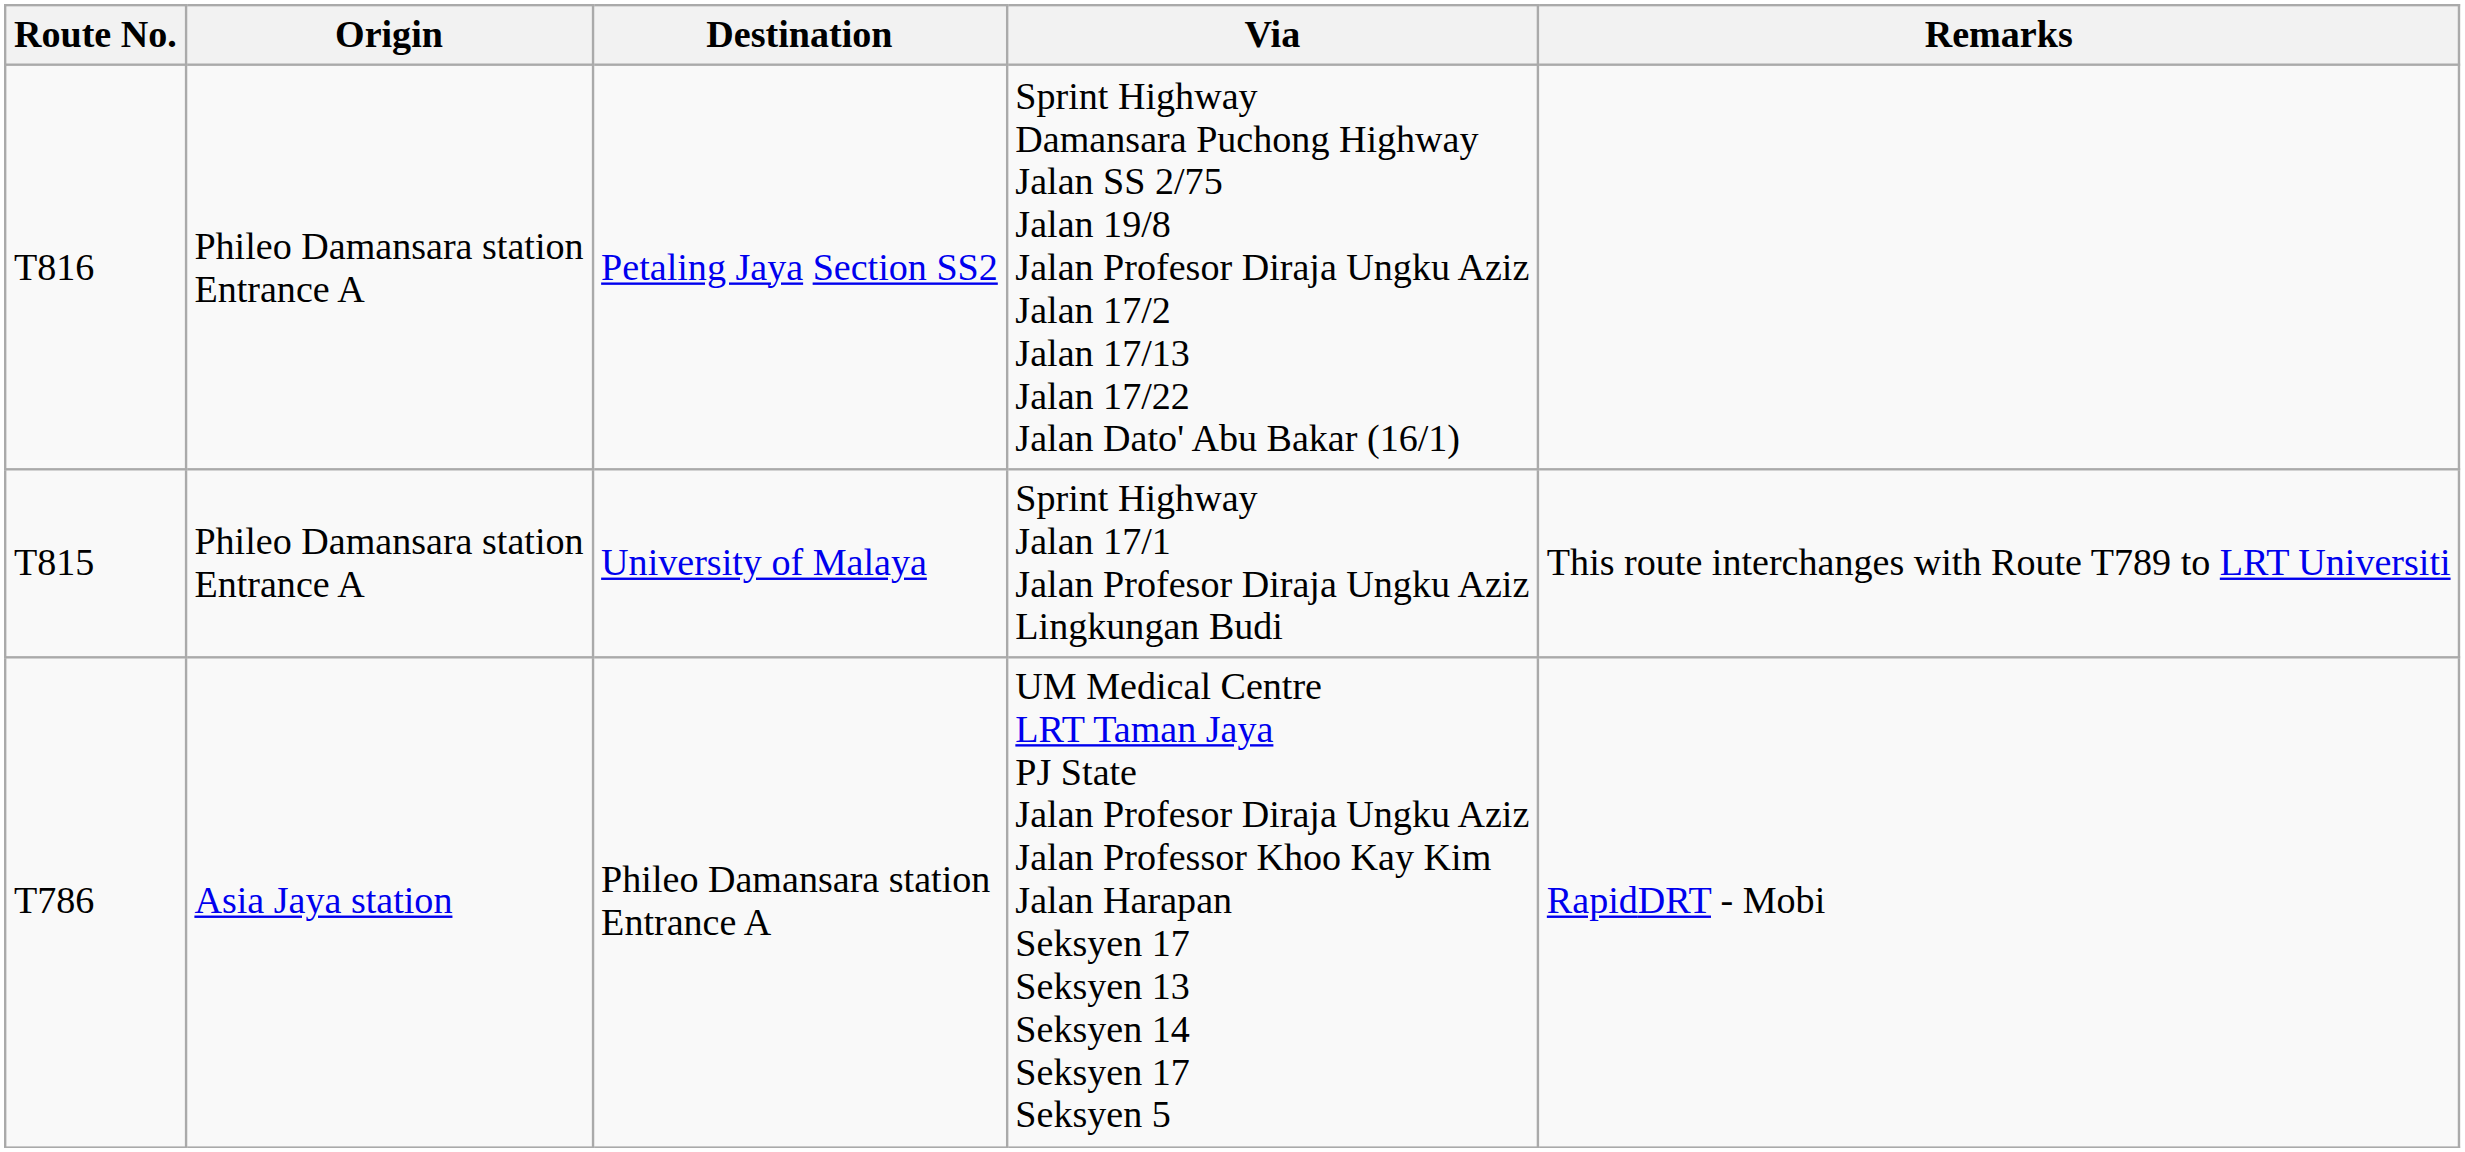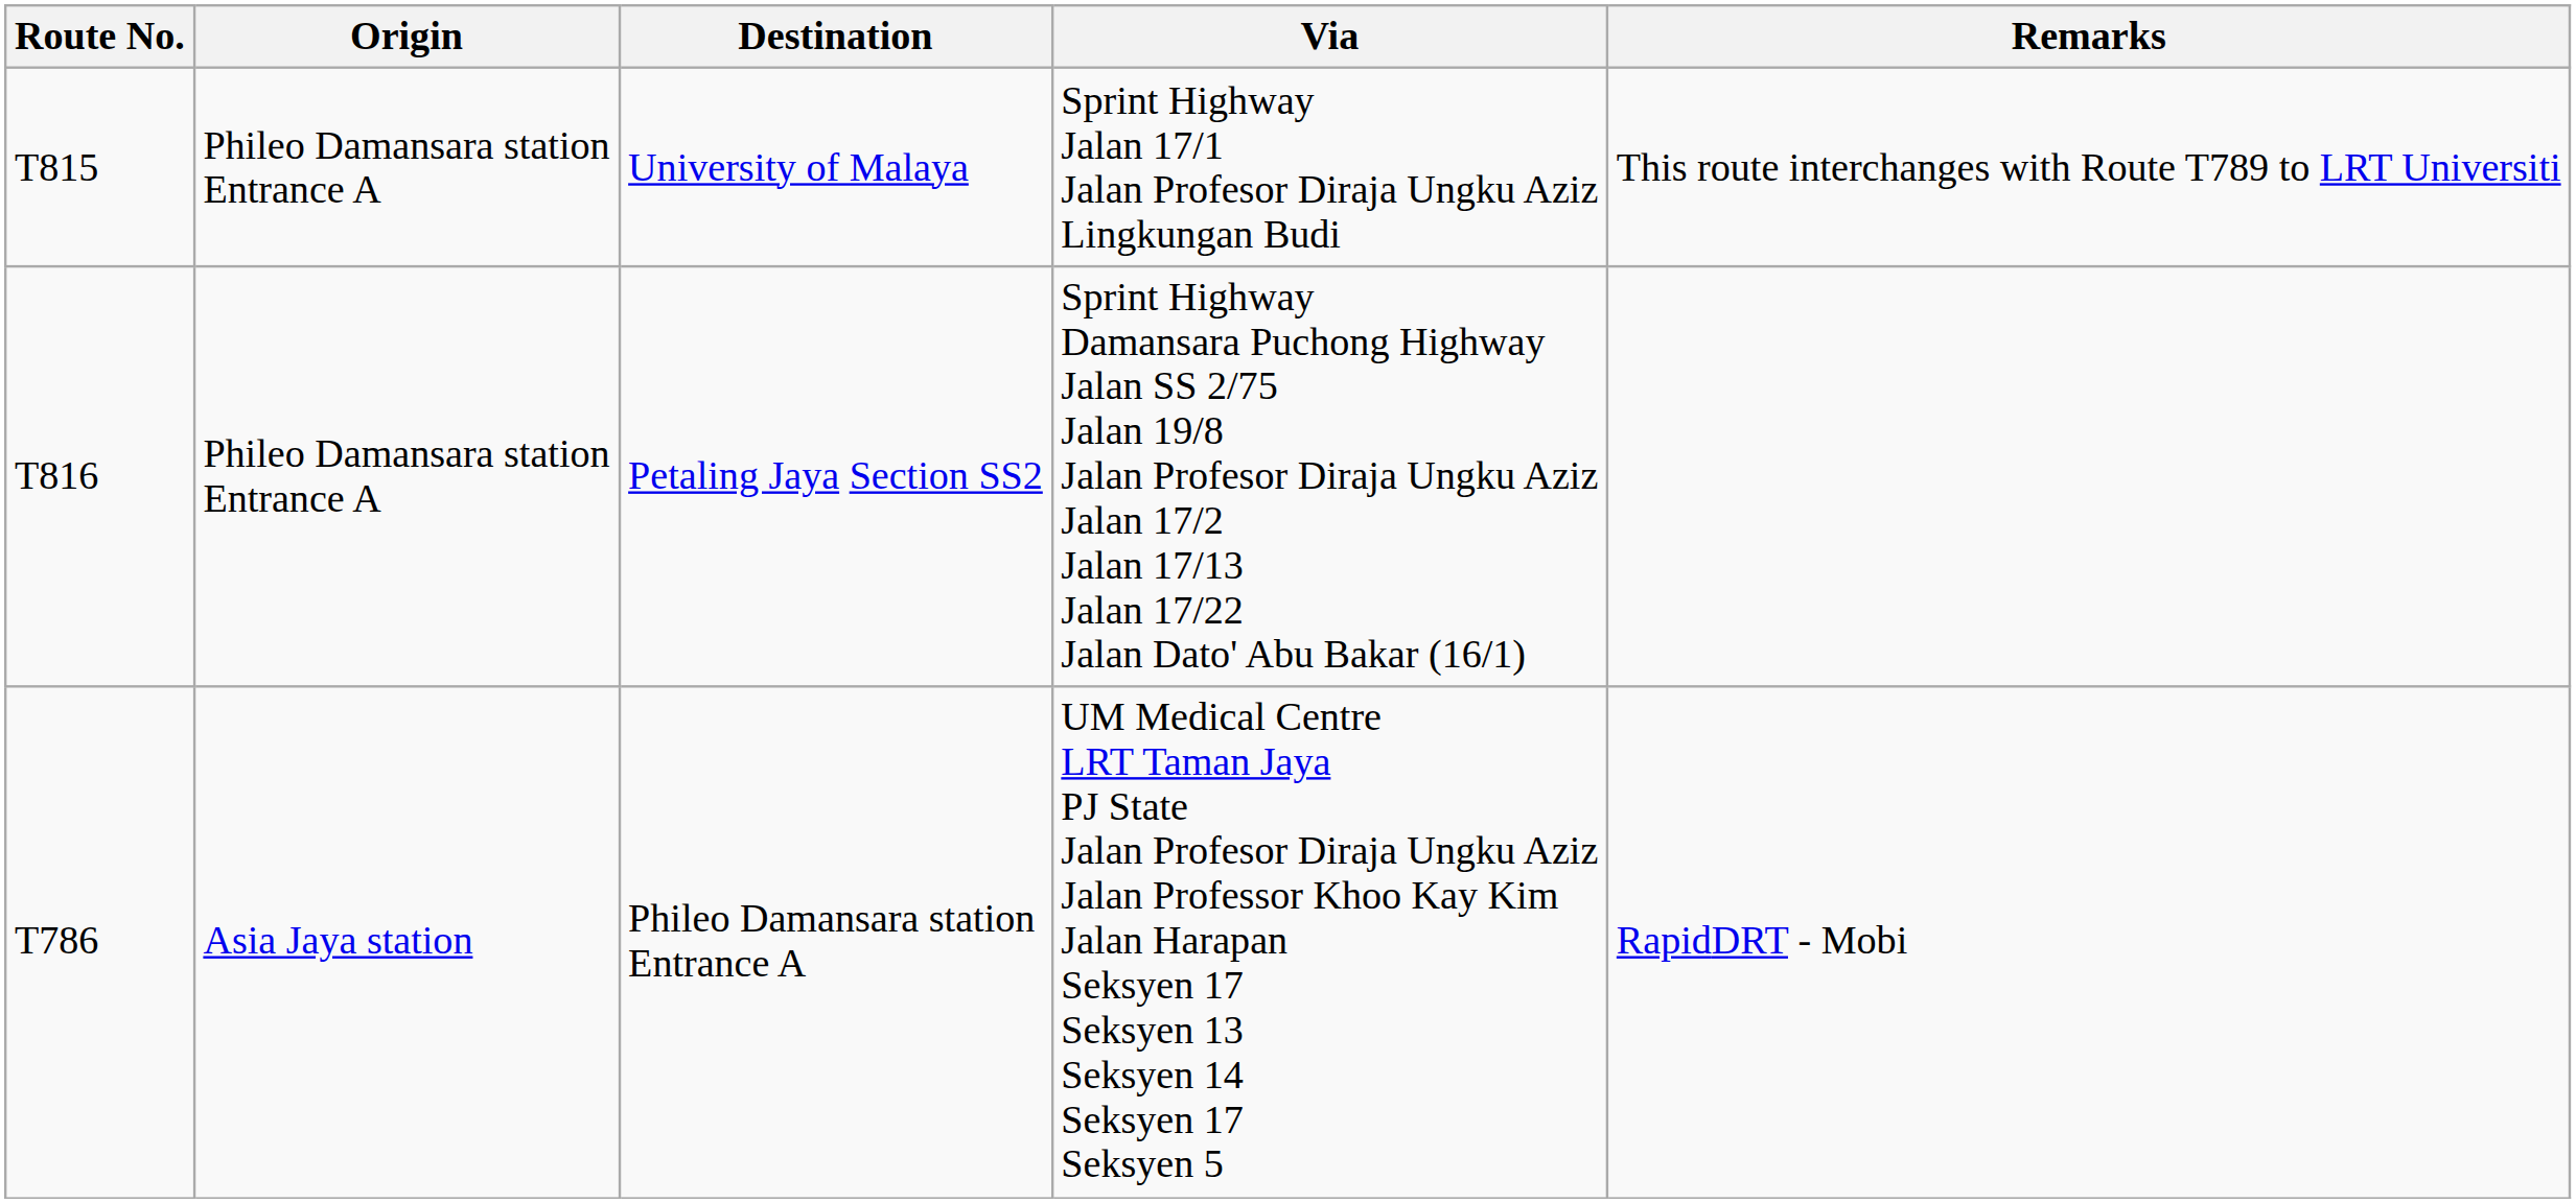rows swapped: University of Malaya <-> Petaling Jaya Section SS2
